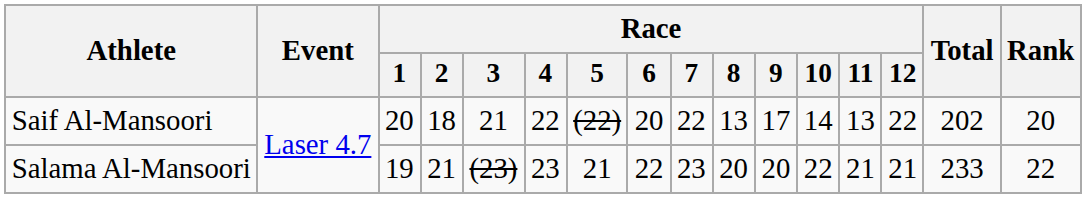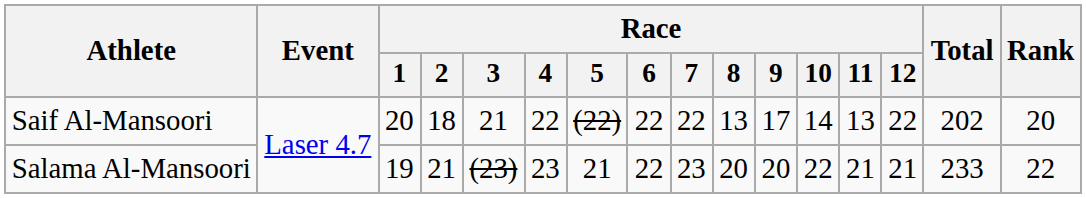Saif Al-Mansoori | Race / 6: 20 -> 22
